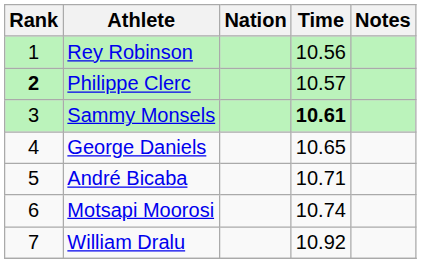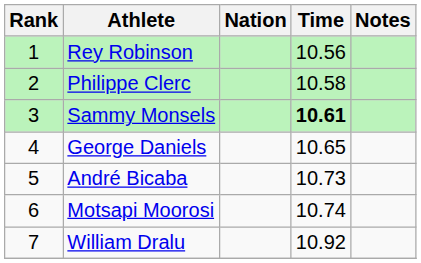Philippe Clerc | Rank: bold -> normal
Philippe Clerc | Time: 10.57 -> 10.58
André Bicaba | Time: 10.71 -> 10.73
